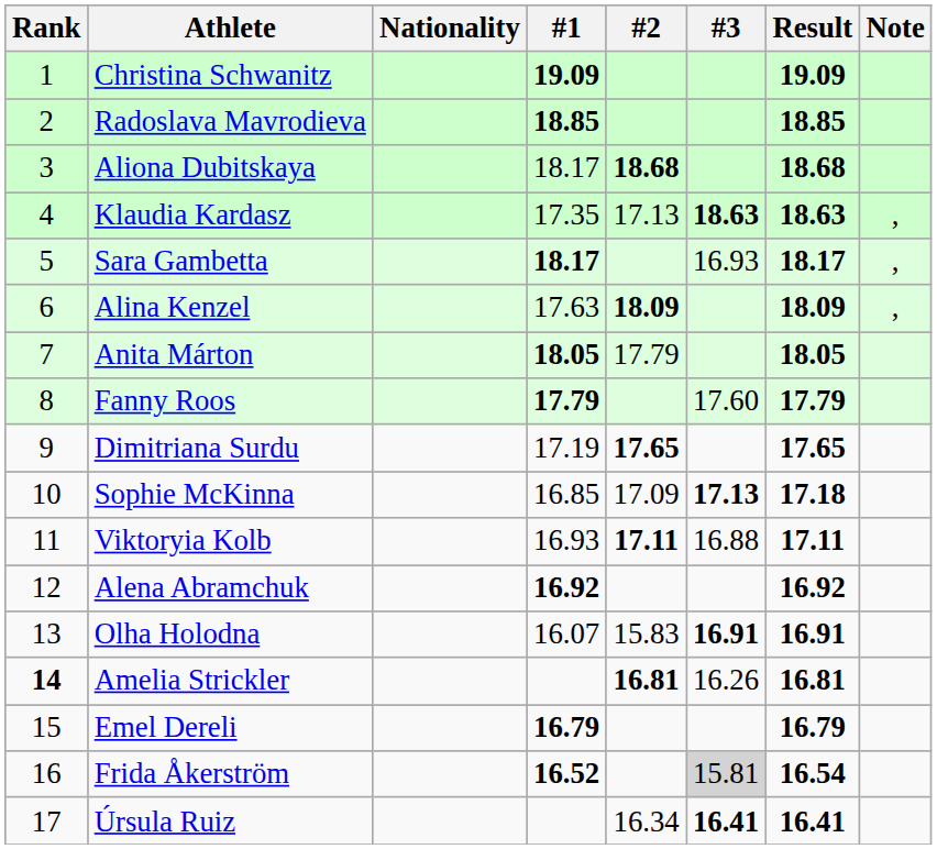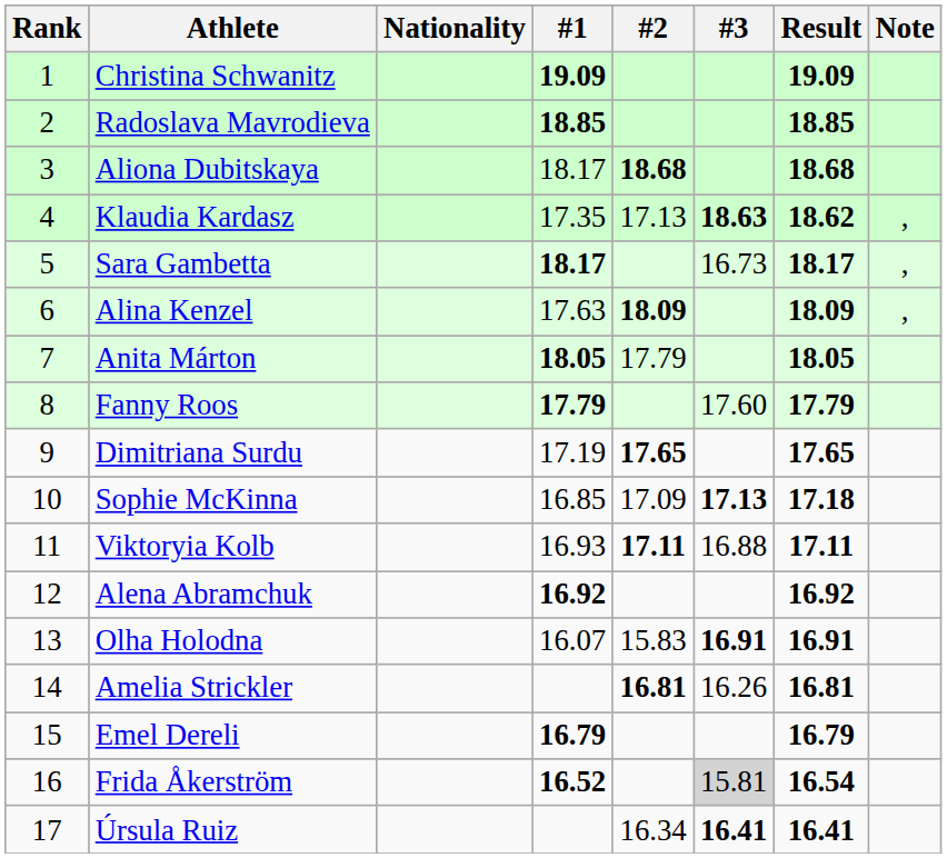Klaudia Kardasz | Result: 18.63 -> 18.62
Sara Gambetta | #3: 16.93 -> 16.73
Amelia Strickler | Rank: bold -> normal
